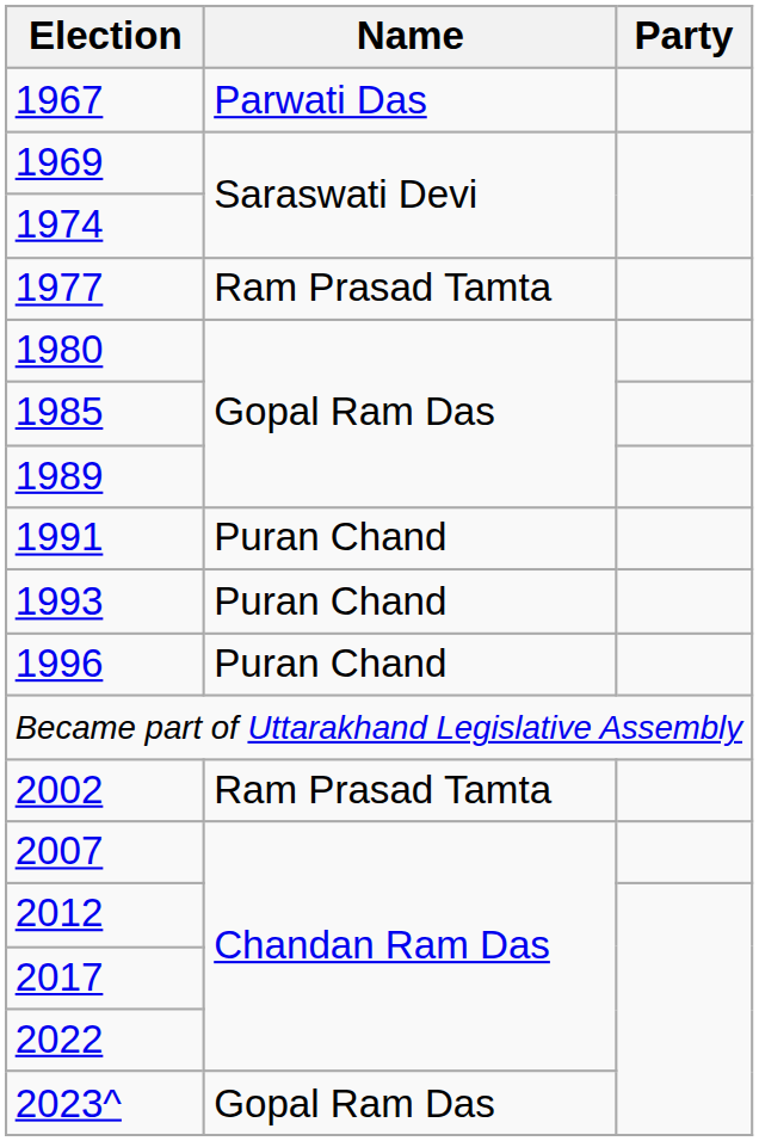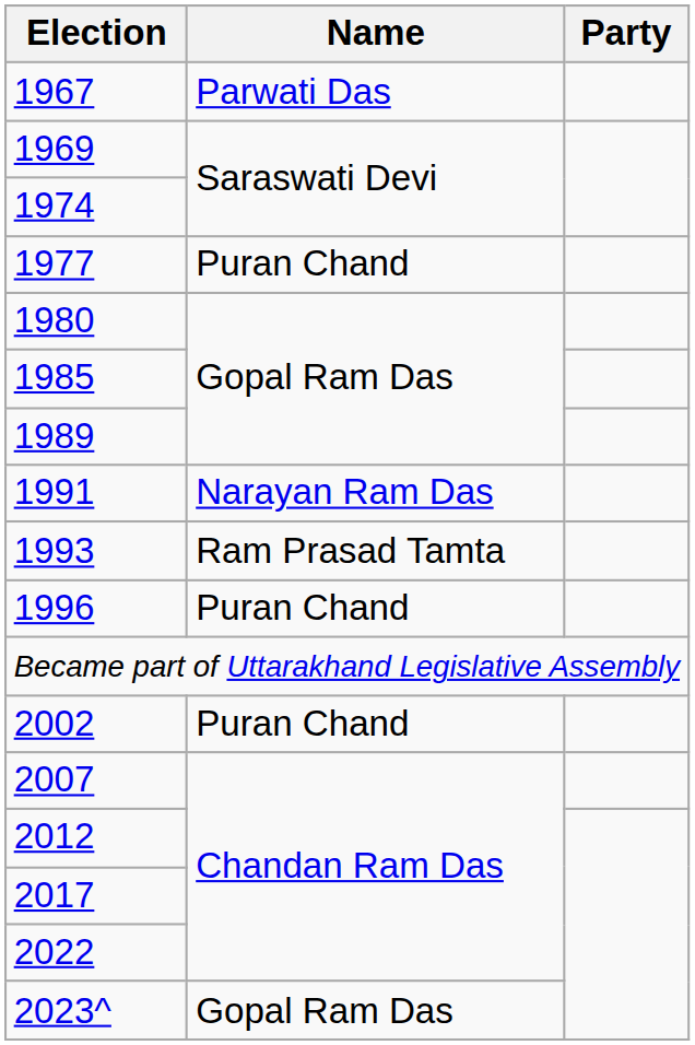1977 | Name: Ram Prasad Tamta -> Puran Chand
1991 | Name: Puran Chand -> Narayan Ram Das
1993 | Name: Puran Chand -> Ram Prasad Tamta
2002 | Name: Ram Prasad Tamta -> Puran Chand
